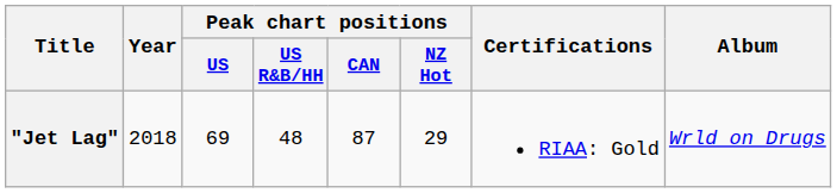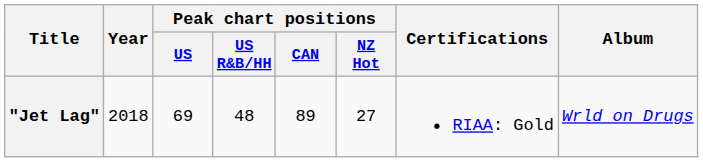"Jet Lag" | Peak chart positions / CAN: 87 -> 89
"Jet Lag" | Peak chart positions / NZ Hot: 29 -> 27
